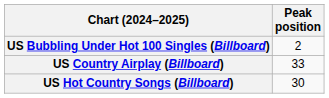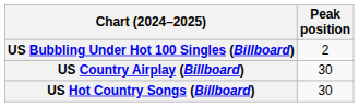US Country Airplay (Billboard) | Peak position: 33 -> 30
